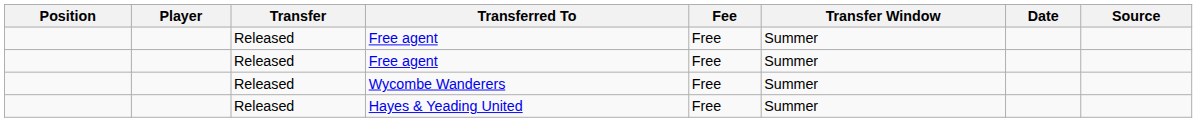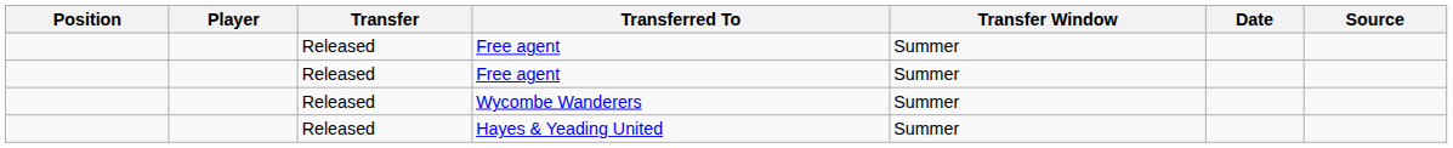- column: Fee | Free | Free | Free | Free
